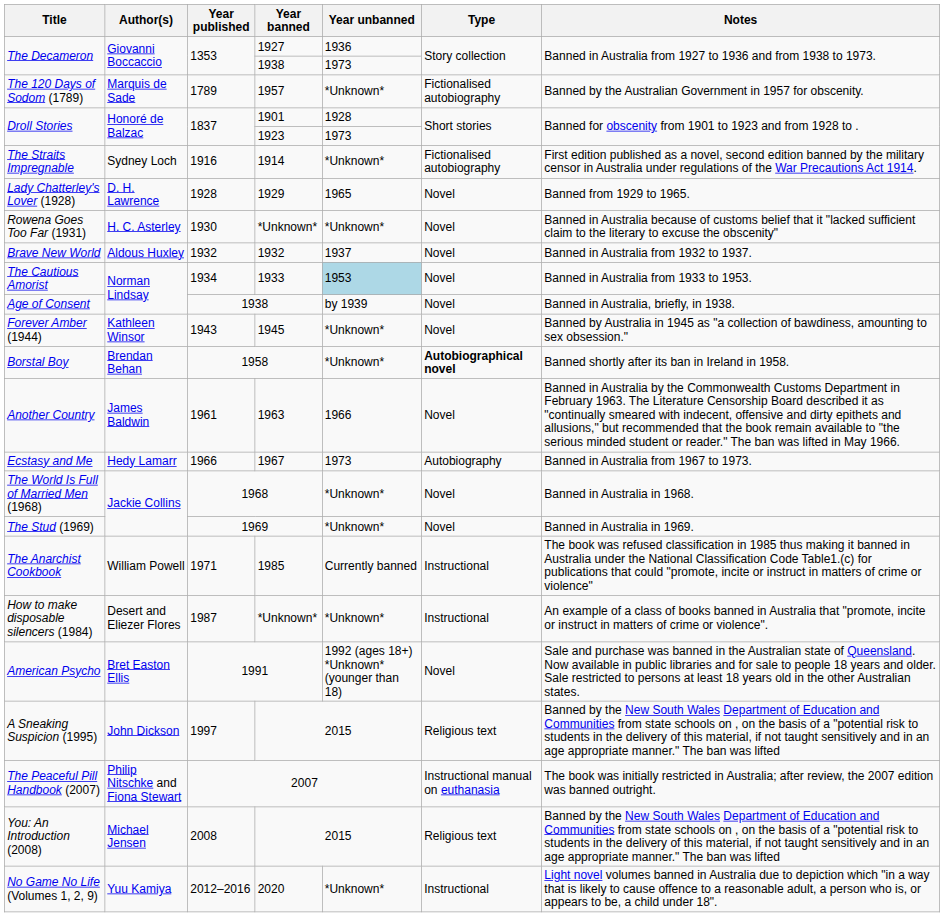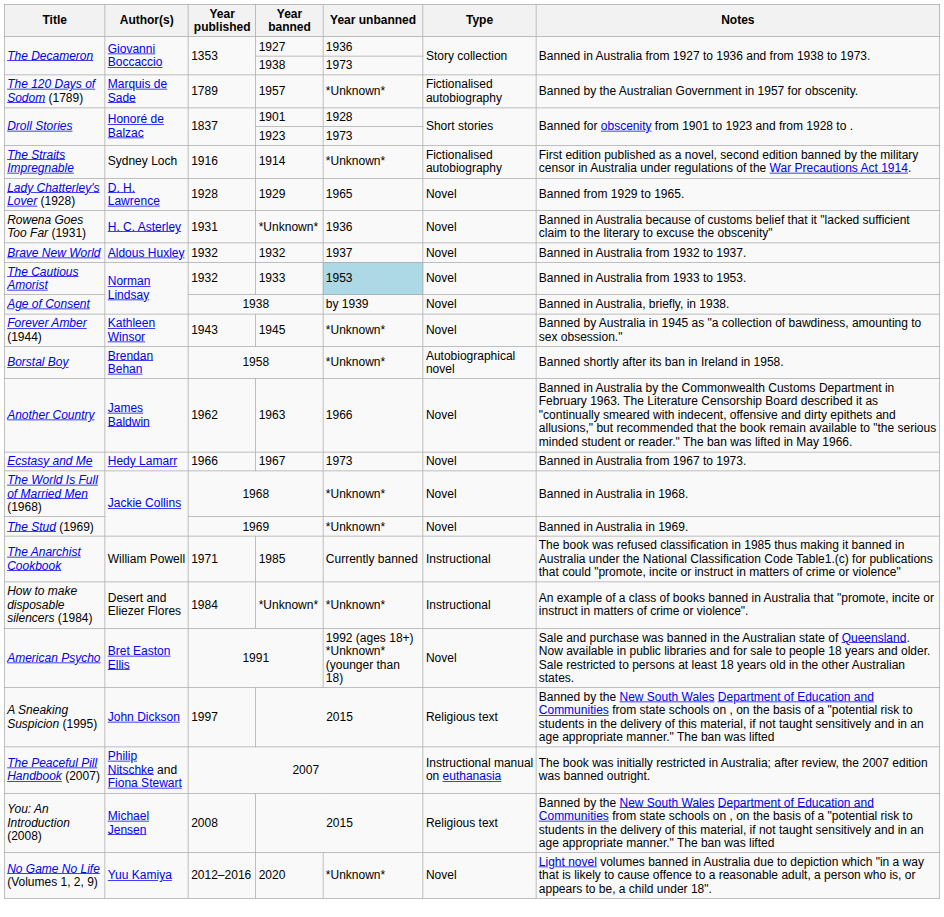Rowena Goes Too Far (1931) | Year published: 1930 -> 1931
Rowena Goes Too Far (1931) | Year unbanned: *Unknown* -> 1936
The Cautious Amorist | Year published: 1934 -> 1932
Borstal Boy | Type: bold -> normal
Another Country | Year published: 1961 -> 1962
Ecstasy and Me | Type: Autobiography -> Novel
How to make disposable silencers (1984) | Year published: 1987 -> 1984
No Game No Life (Volumes 1, 2, 9) | Type: Instructional -> Novel
